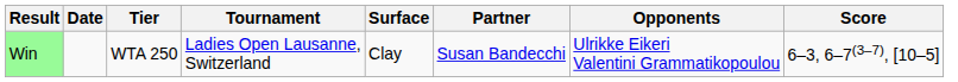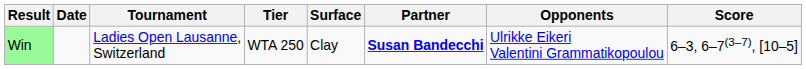columns swapped: Tournament <-> Tier
Win | Partner: normal -> bold
